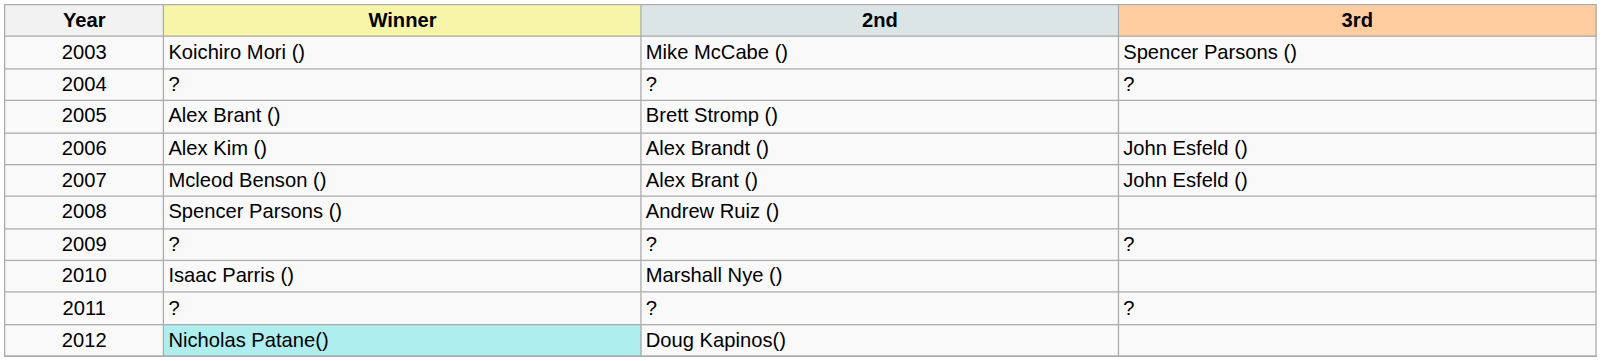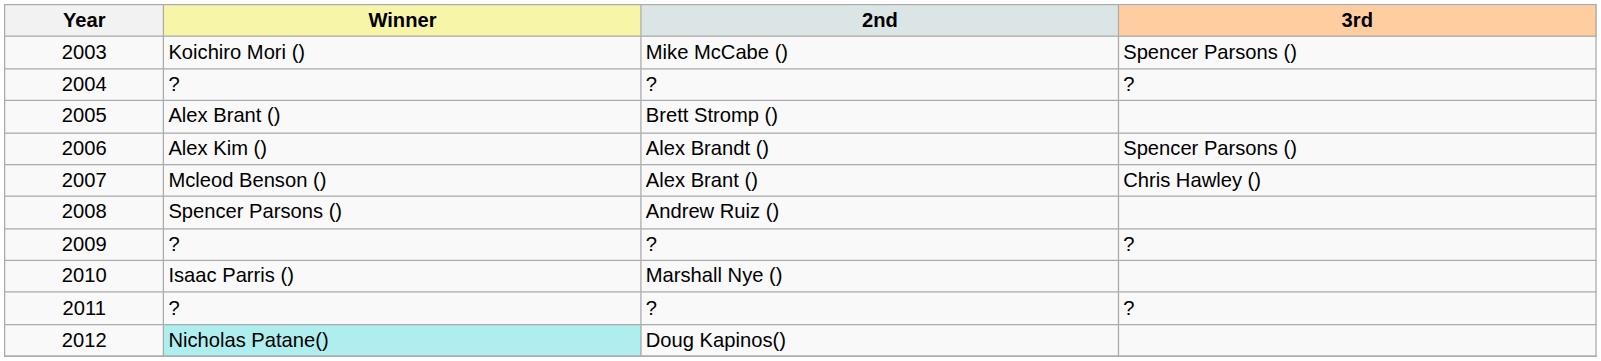2006 | 3rd: John Esfeld () -> Spencer Parsons ()
2007 | 3rd: John Esfeld () -> Chris Hawley ()
